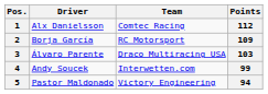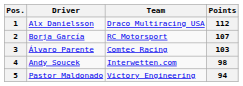1 | Team: Comtec Racing -> Draco Multiracing USA
2 | Points: 109 -> 107
3 | Team: Draco Multiracing USA -> Comtec Racing
4 | Points: 99 -> 98
